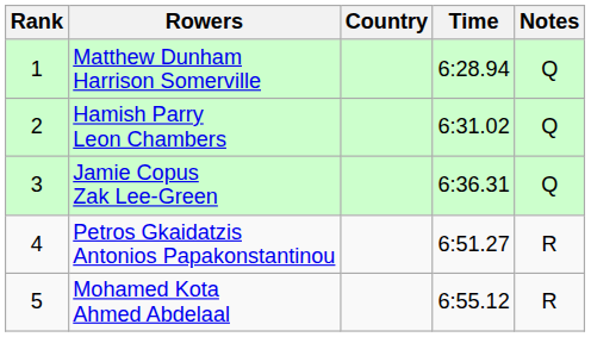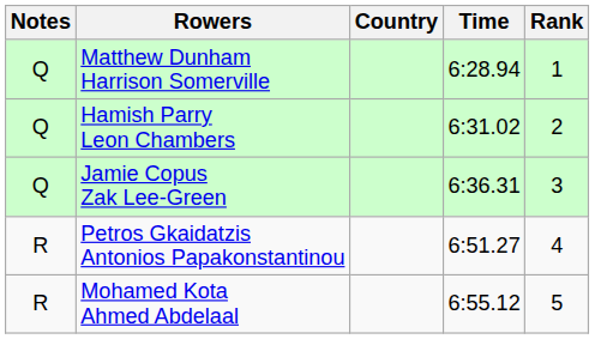columns swapped: Rank <-> Notes
